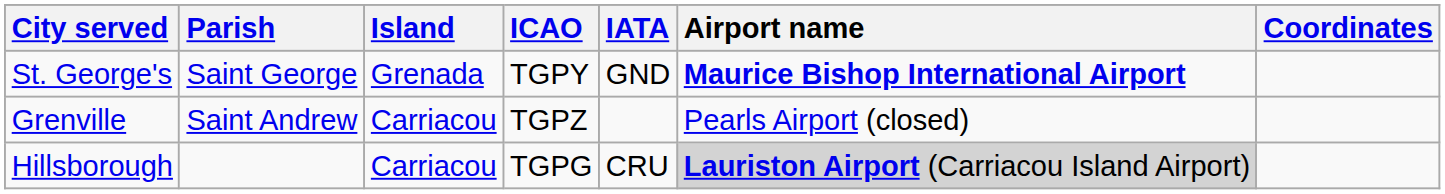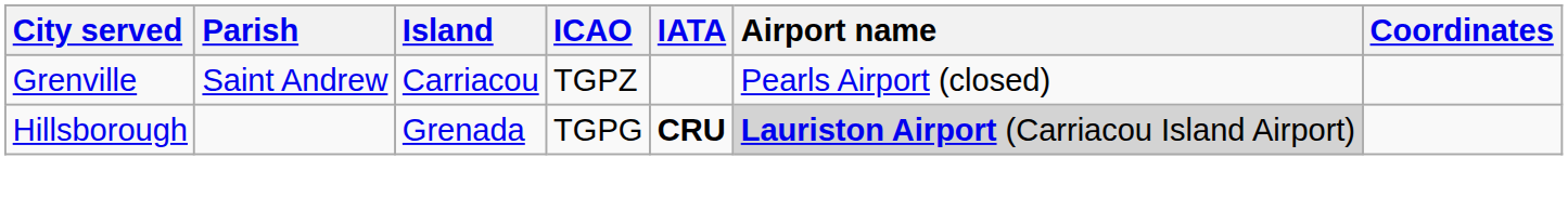- row: St. George's | Saint George | Grenada | TGPY | GND | Maurice Bishop International Airport
Hillsborough | Island: Carriacou -> Grenada
Hillsborough | IATA: normal -> bold
